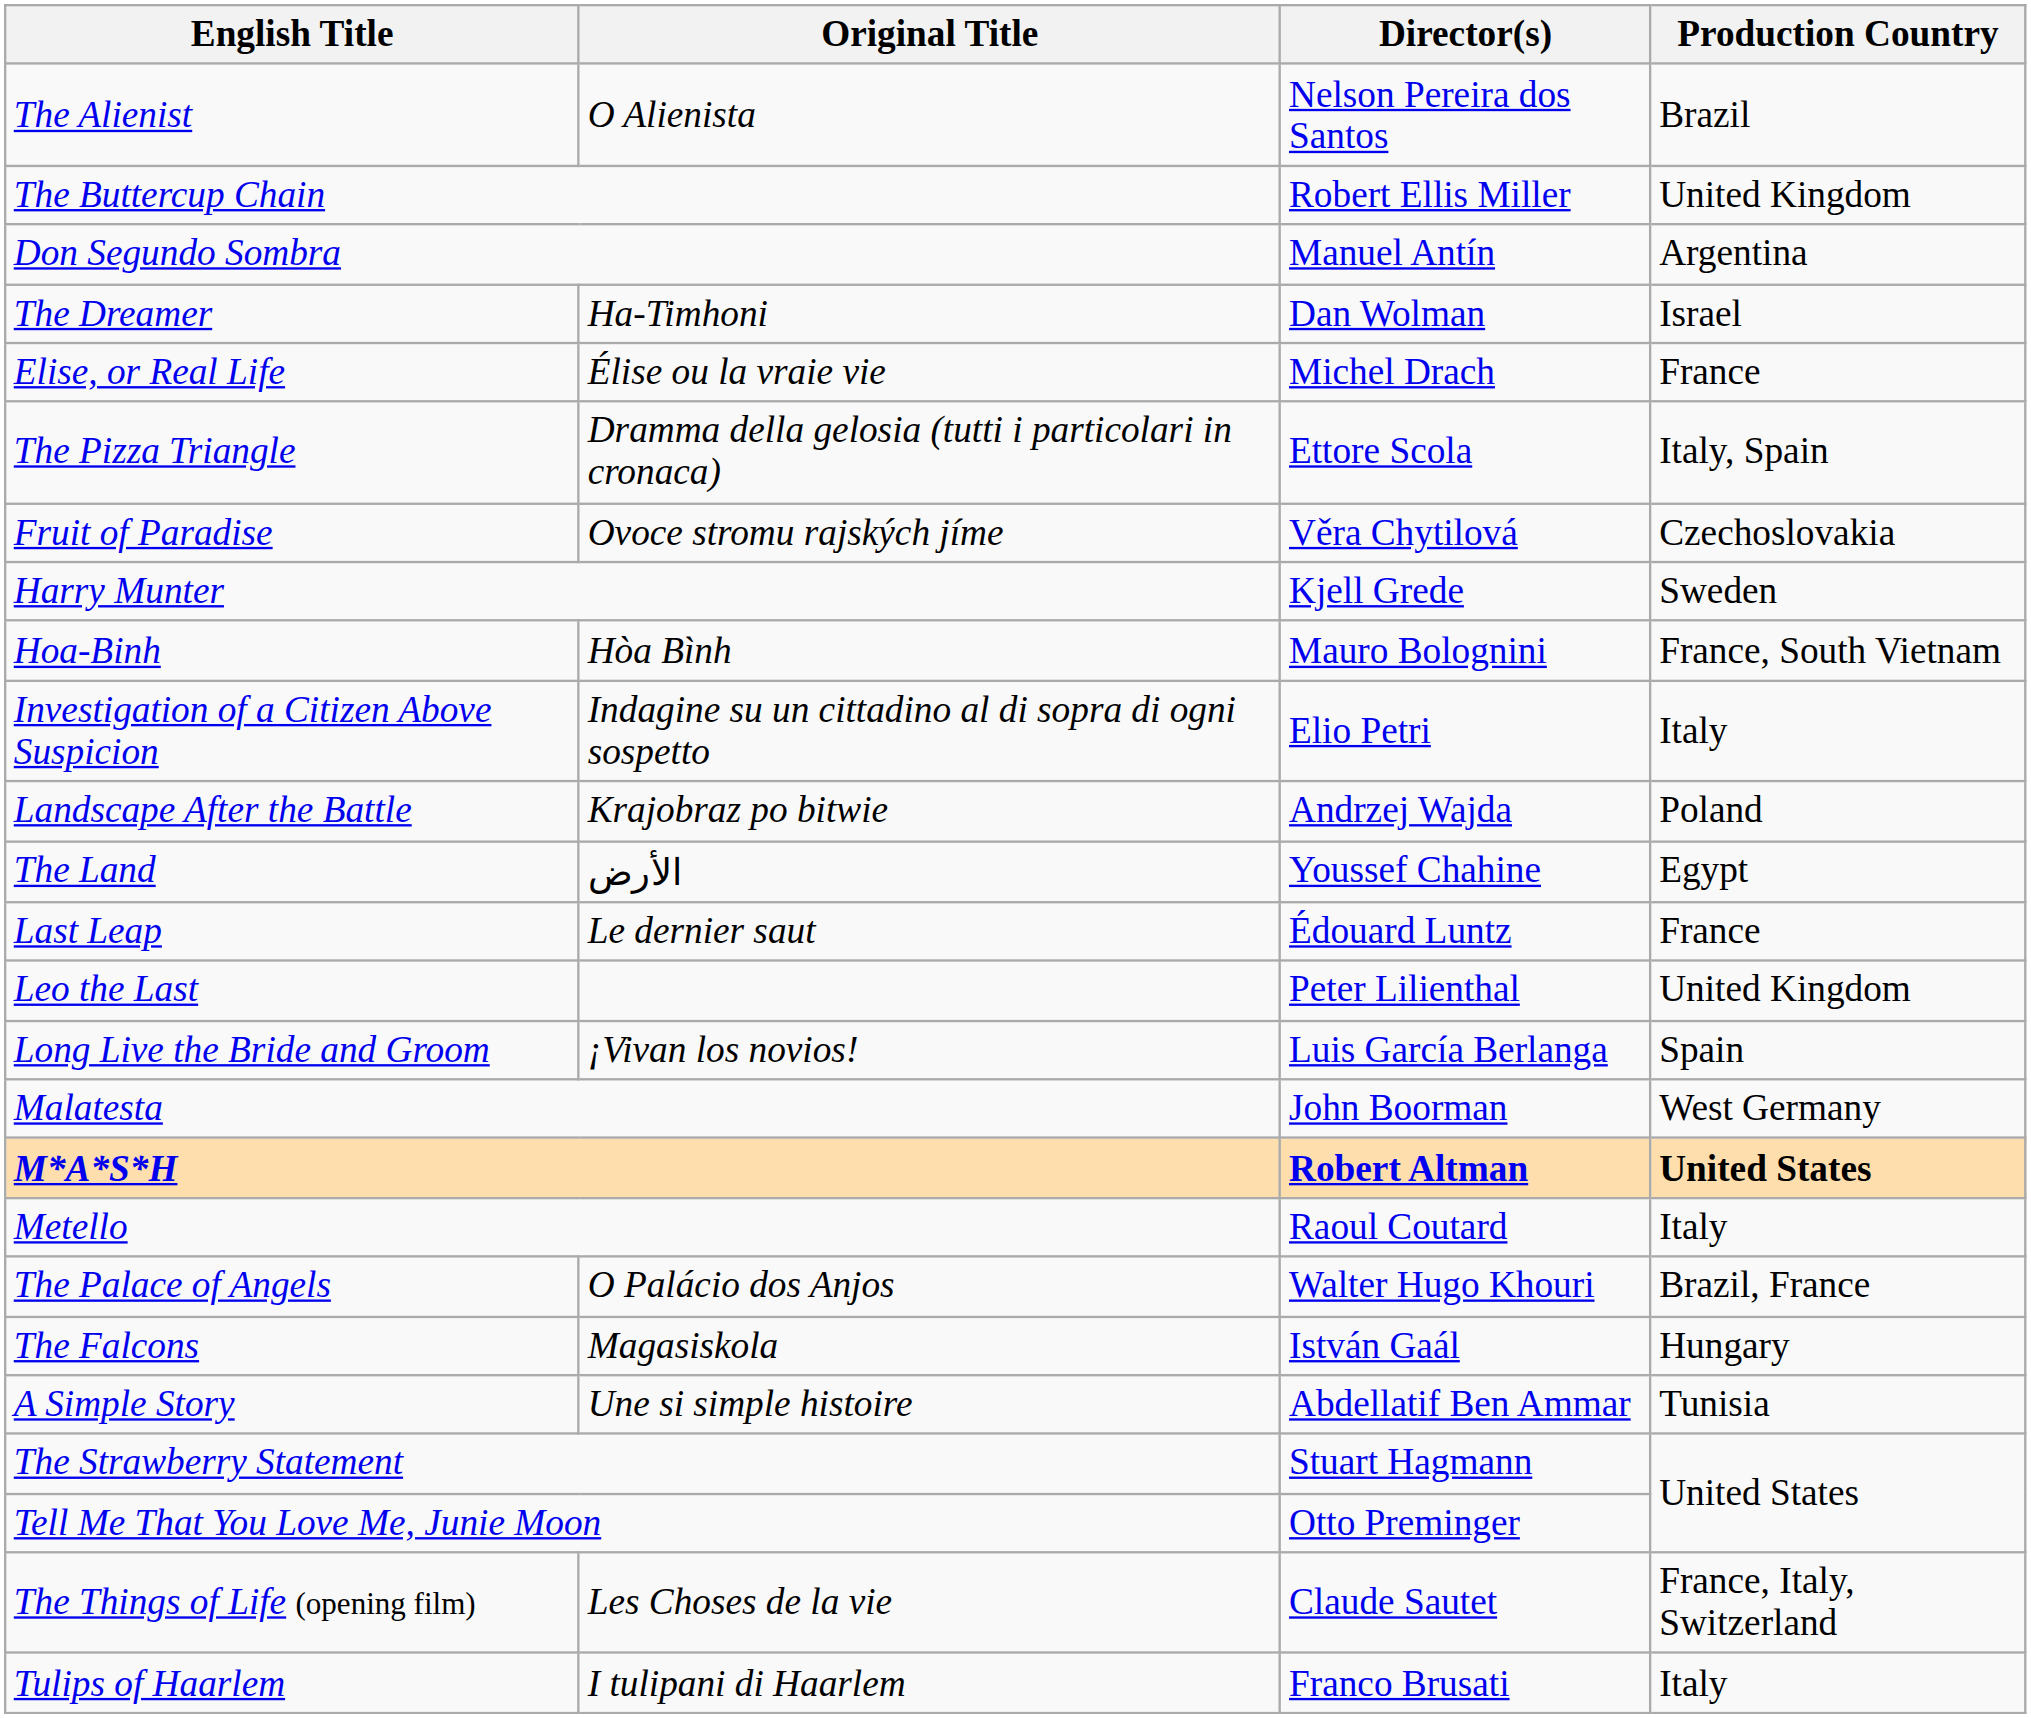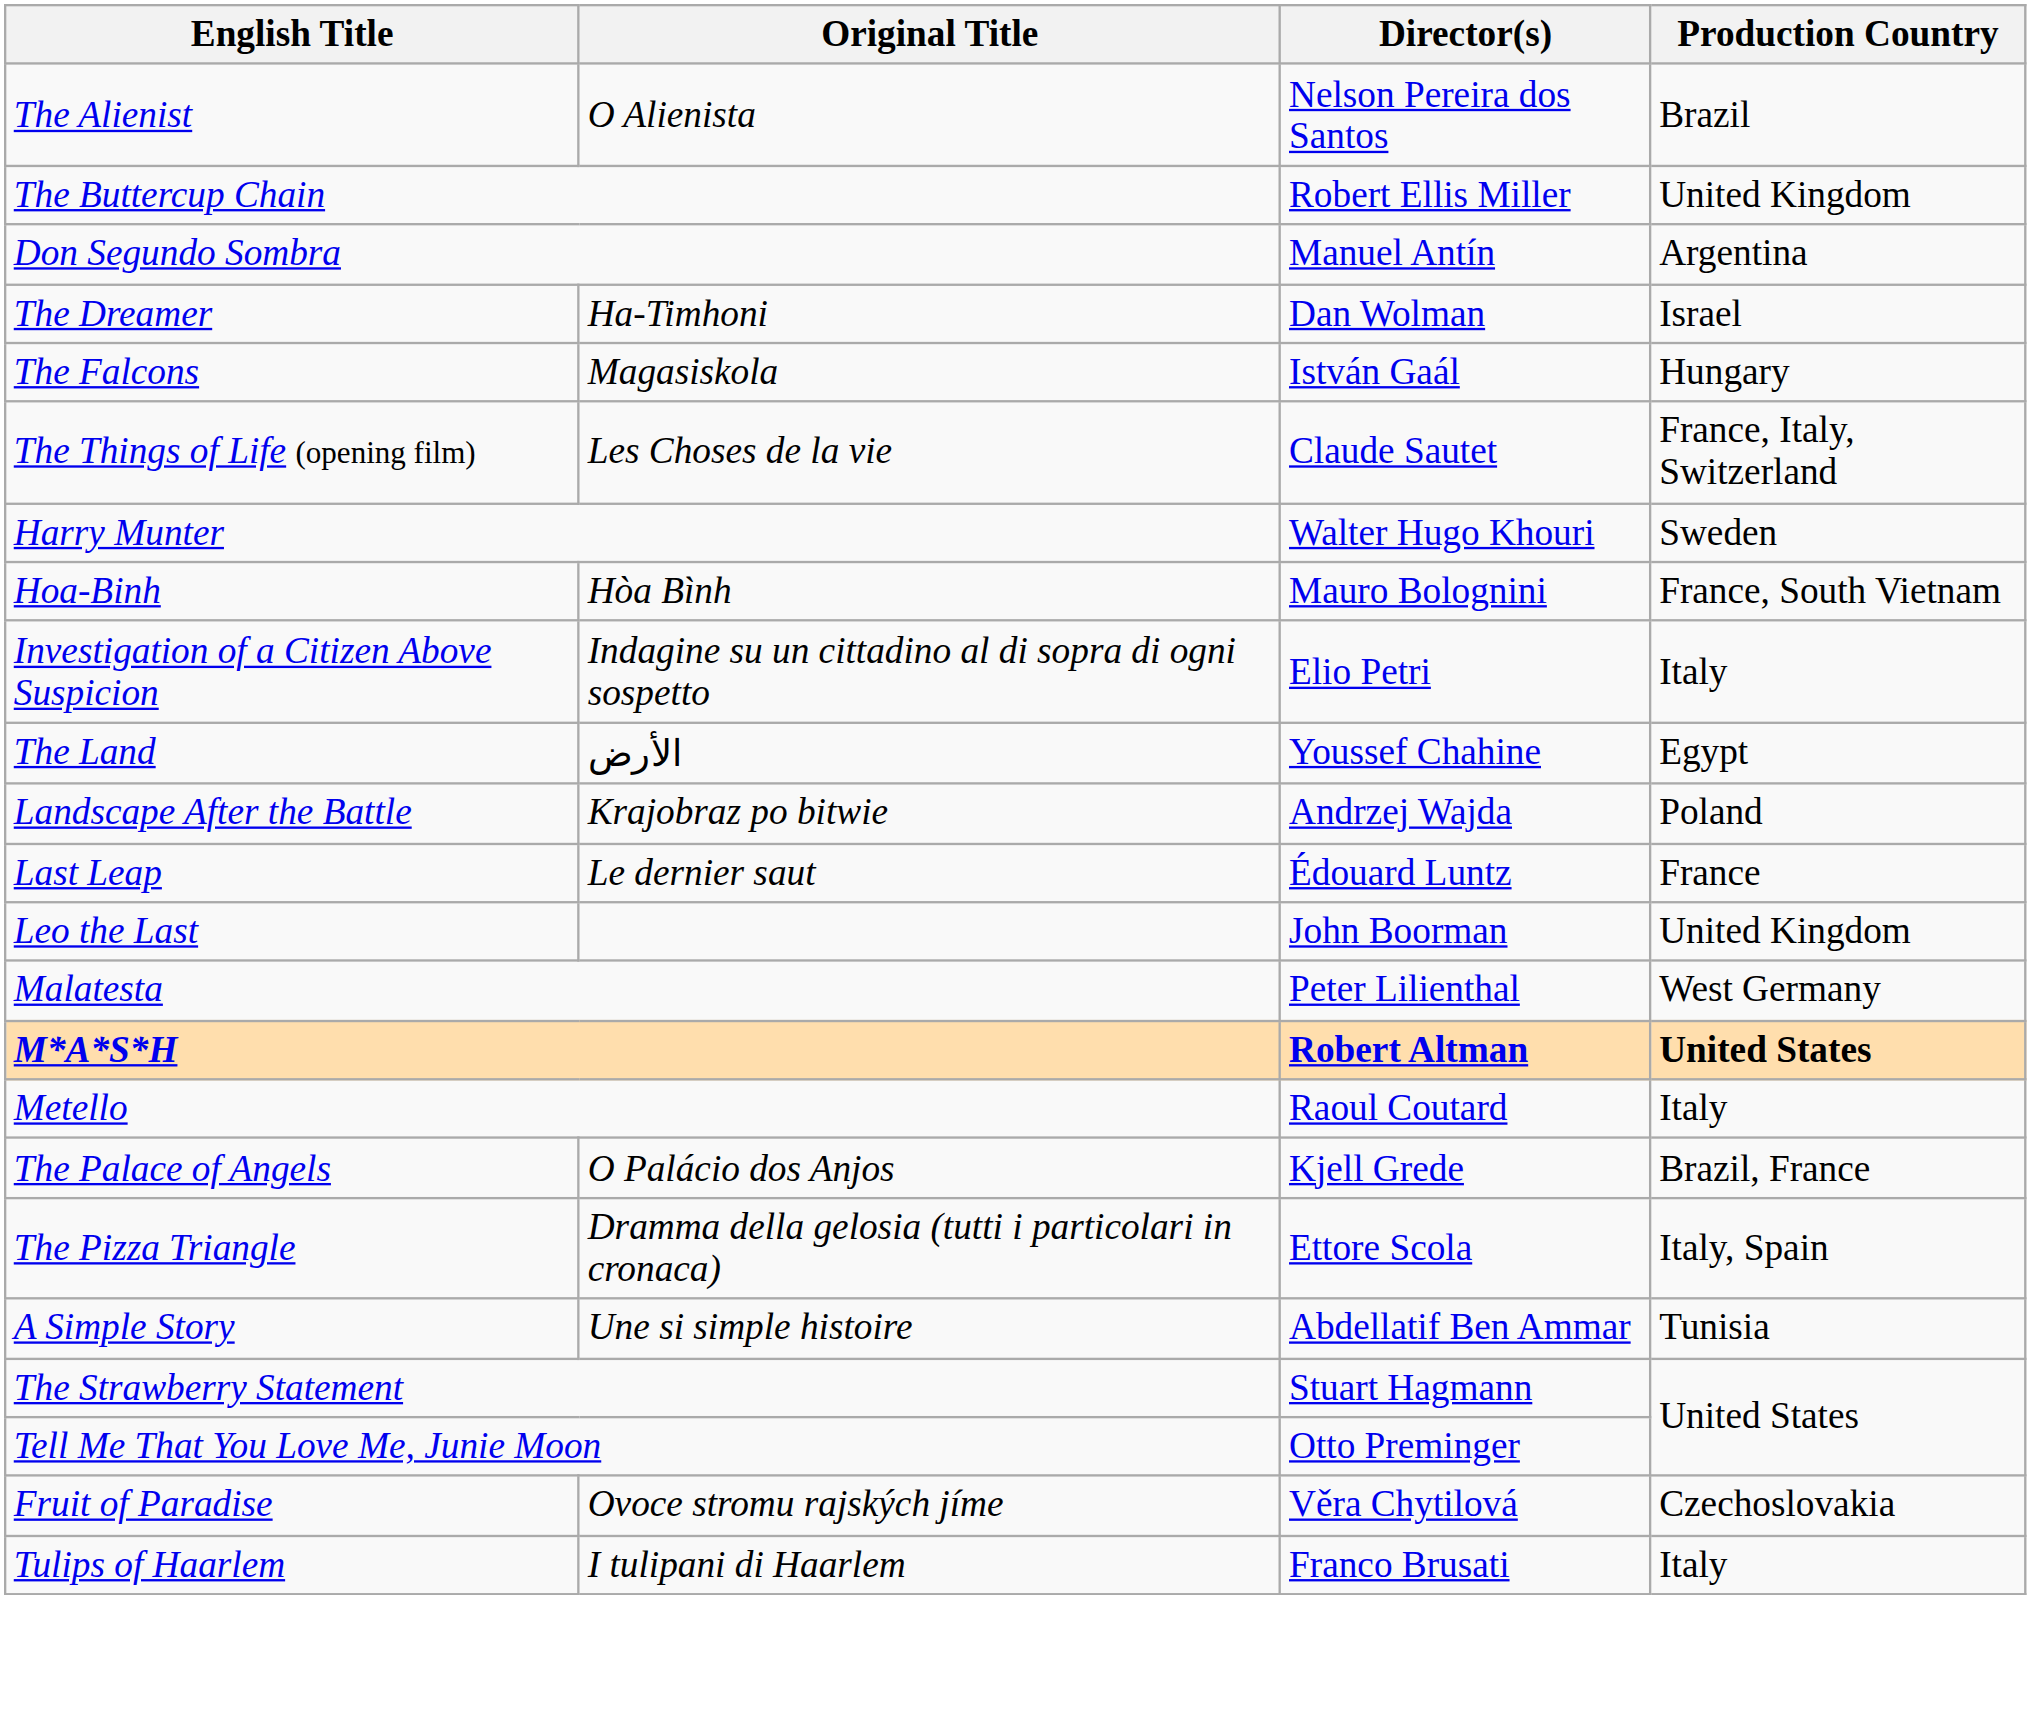- row: Elise, or Real Life | Élise ou la vraie vie | Michel Drach | France
rows swapped: The Falcons <-> The Pizza Triangle
rows swapped: Fruit of Paradise <-> The Things of Life (opening film)
Harry Munter | Director(s): Kjell Grede -> Walter Hugo Khouri
rows swapped: The Land <-> Landscape After the Battle
Leo the Last | Director(s): Peter Lilienthal -> John Boorman
- row: Long Live the Bride and Groom | ¡Vivan los novios! | Luis García Berlanga | Spain
Malatesta | Director(s): John Boorman -> Peter Lilienthal
The Palace of Angels | Director(s): Walter Hugo Khouri -> Kjell Grede
